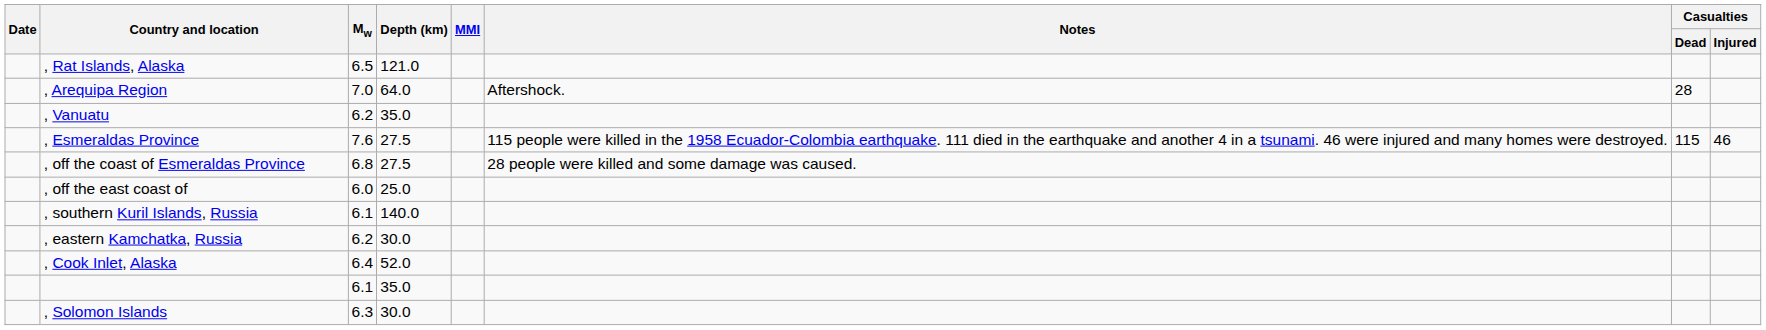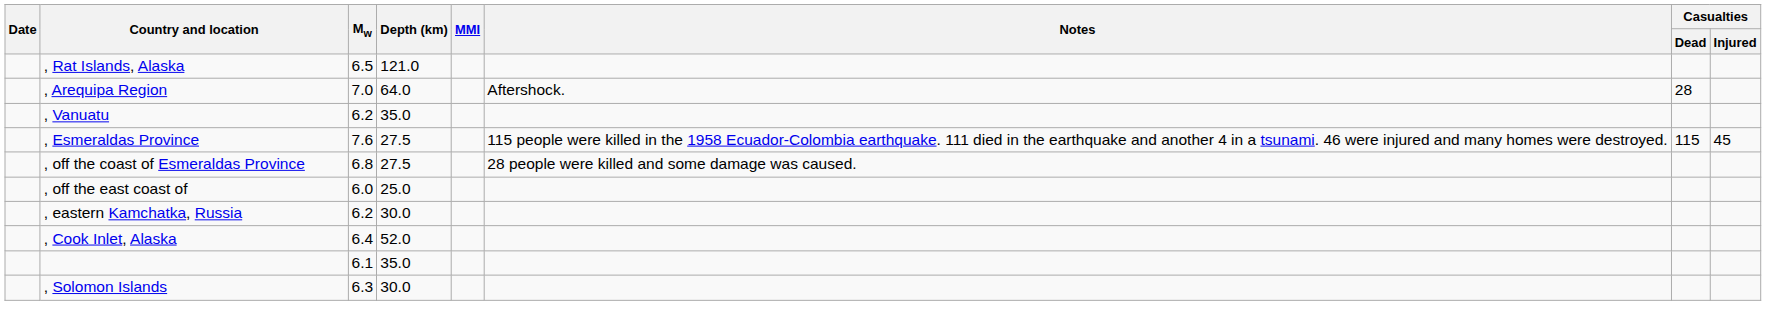, Esmeraldas Province | Casualties / Injured: 46 -> 45
- row: , southern Kuril Islands, Russia | 6.1 | 140.0
